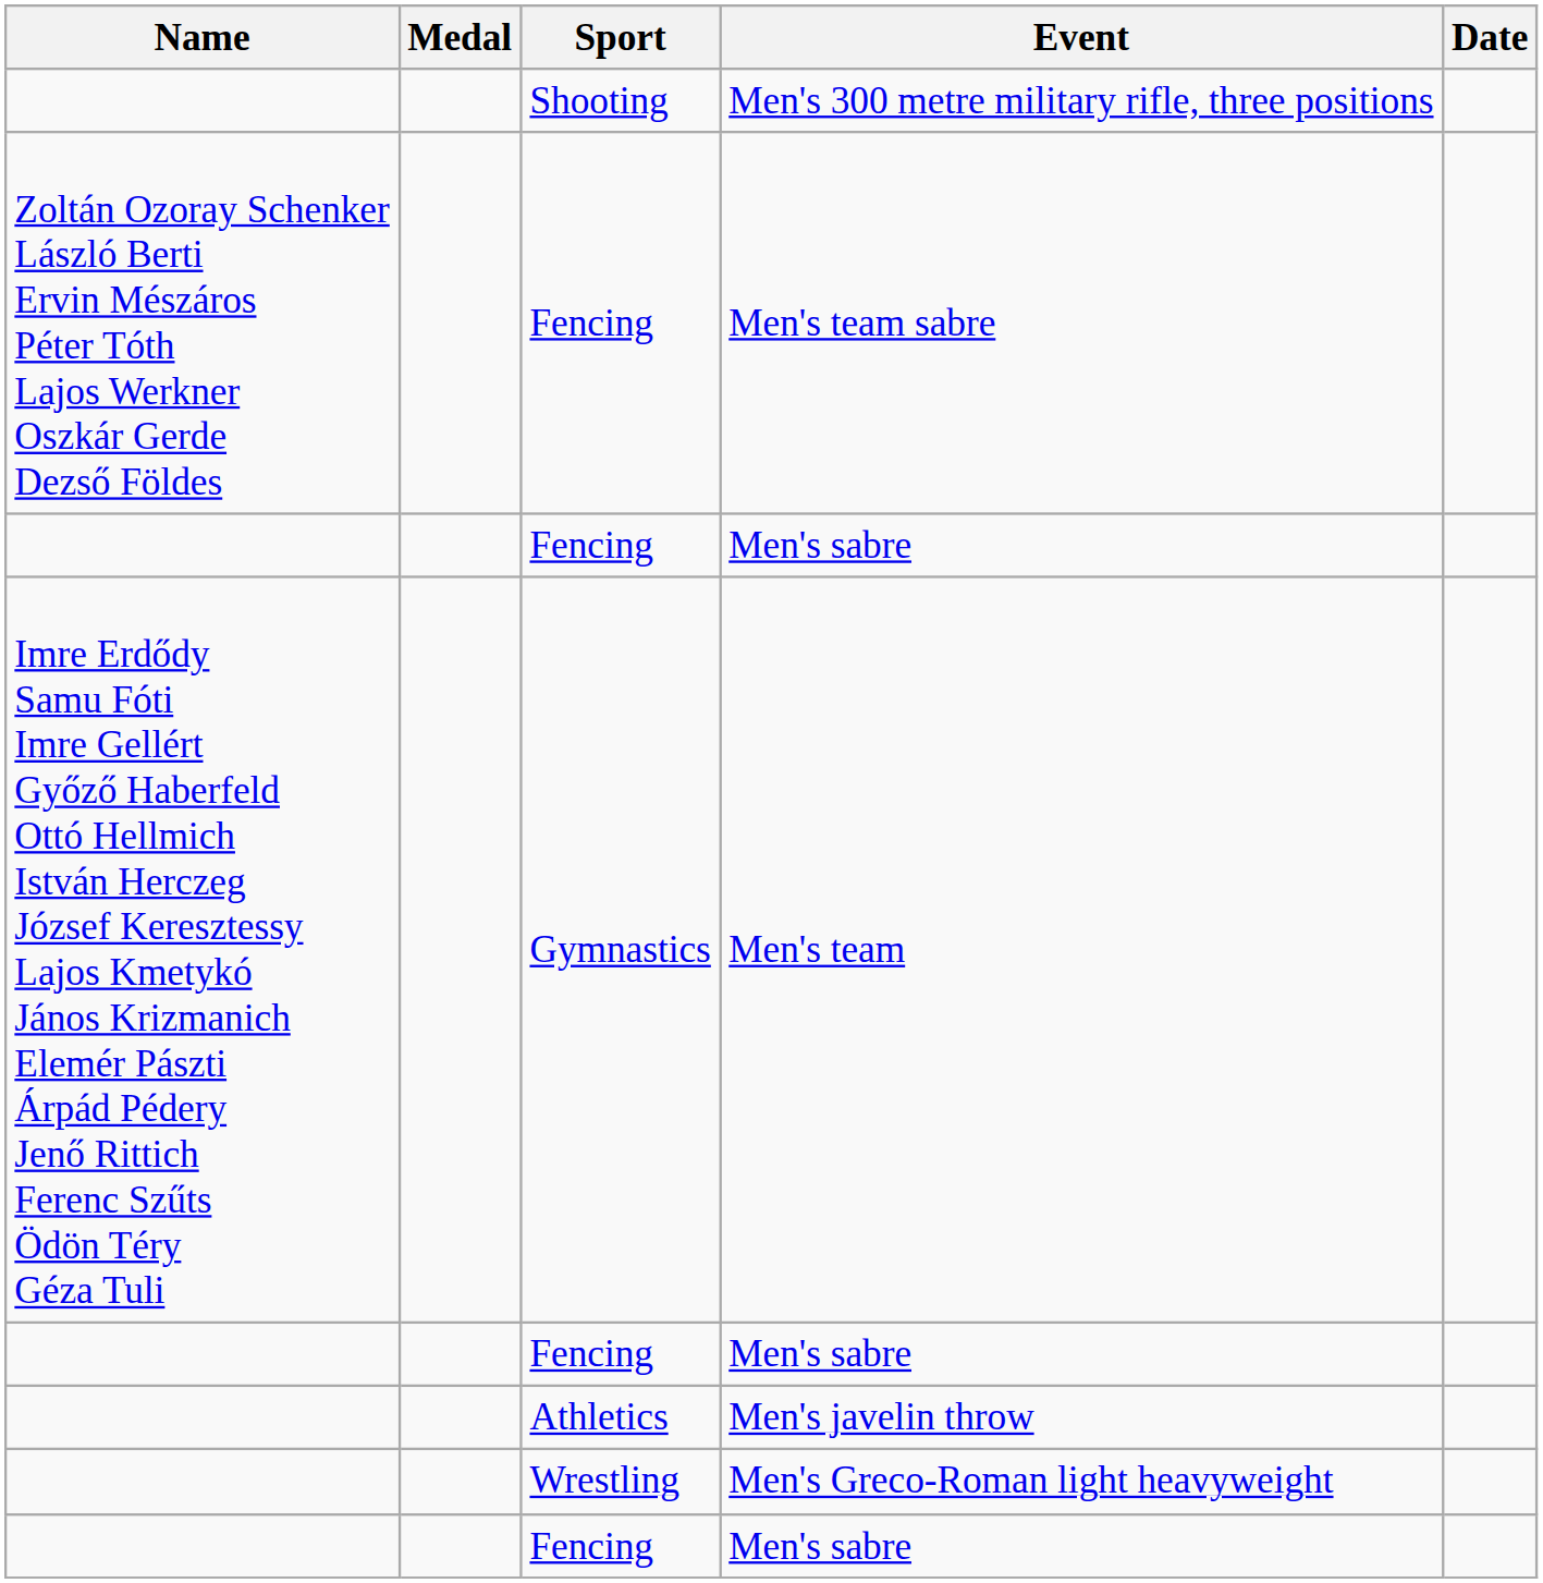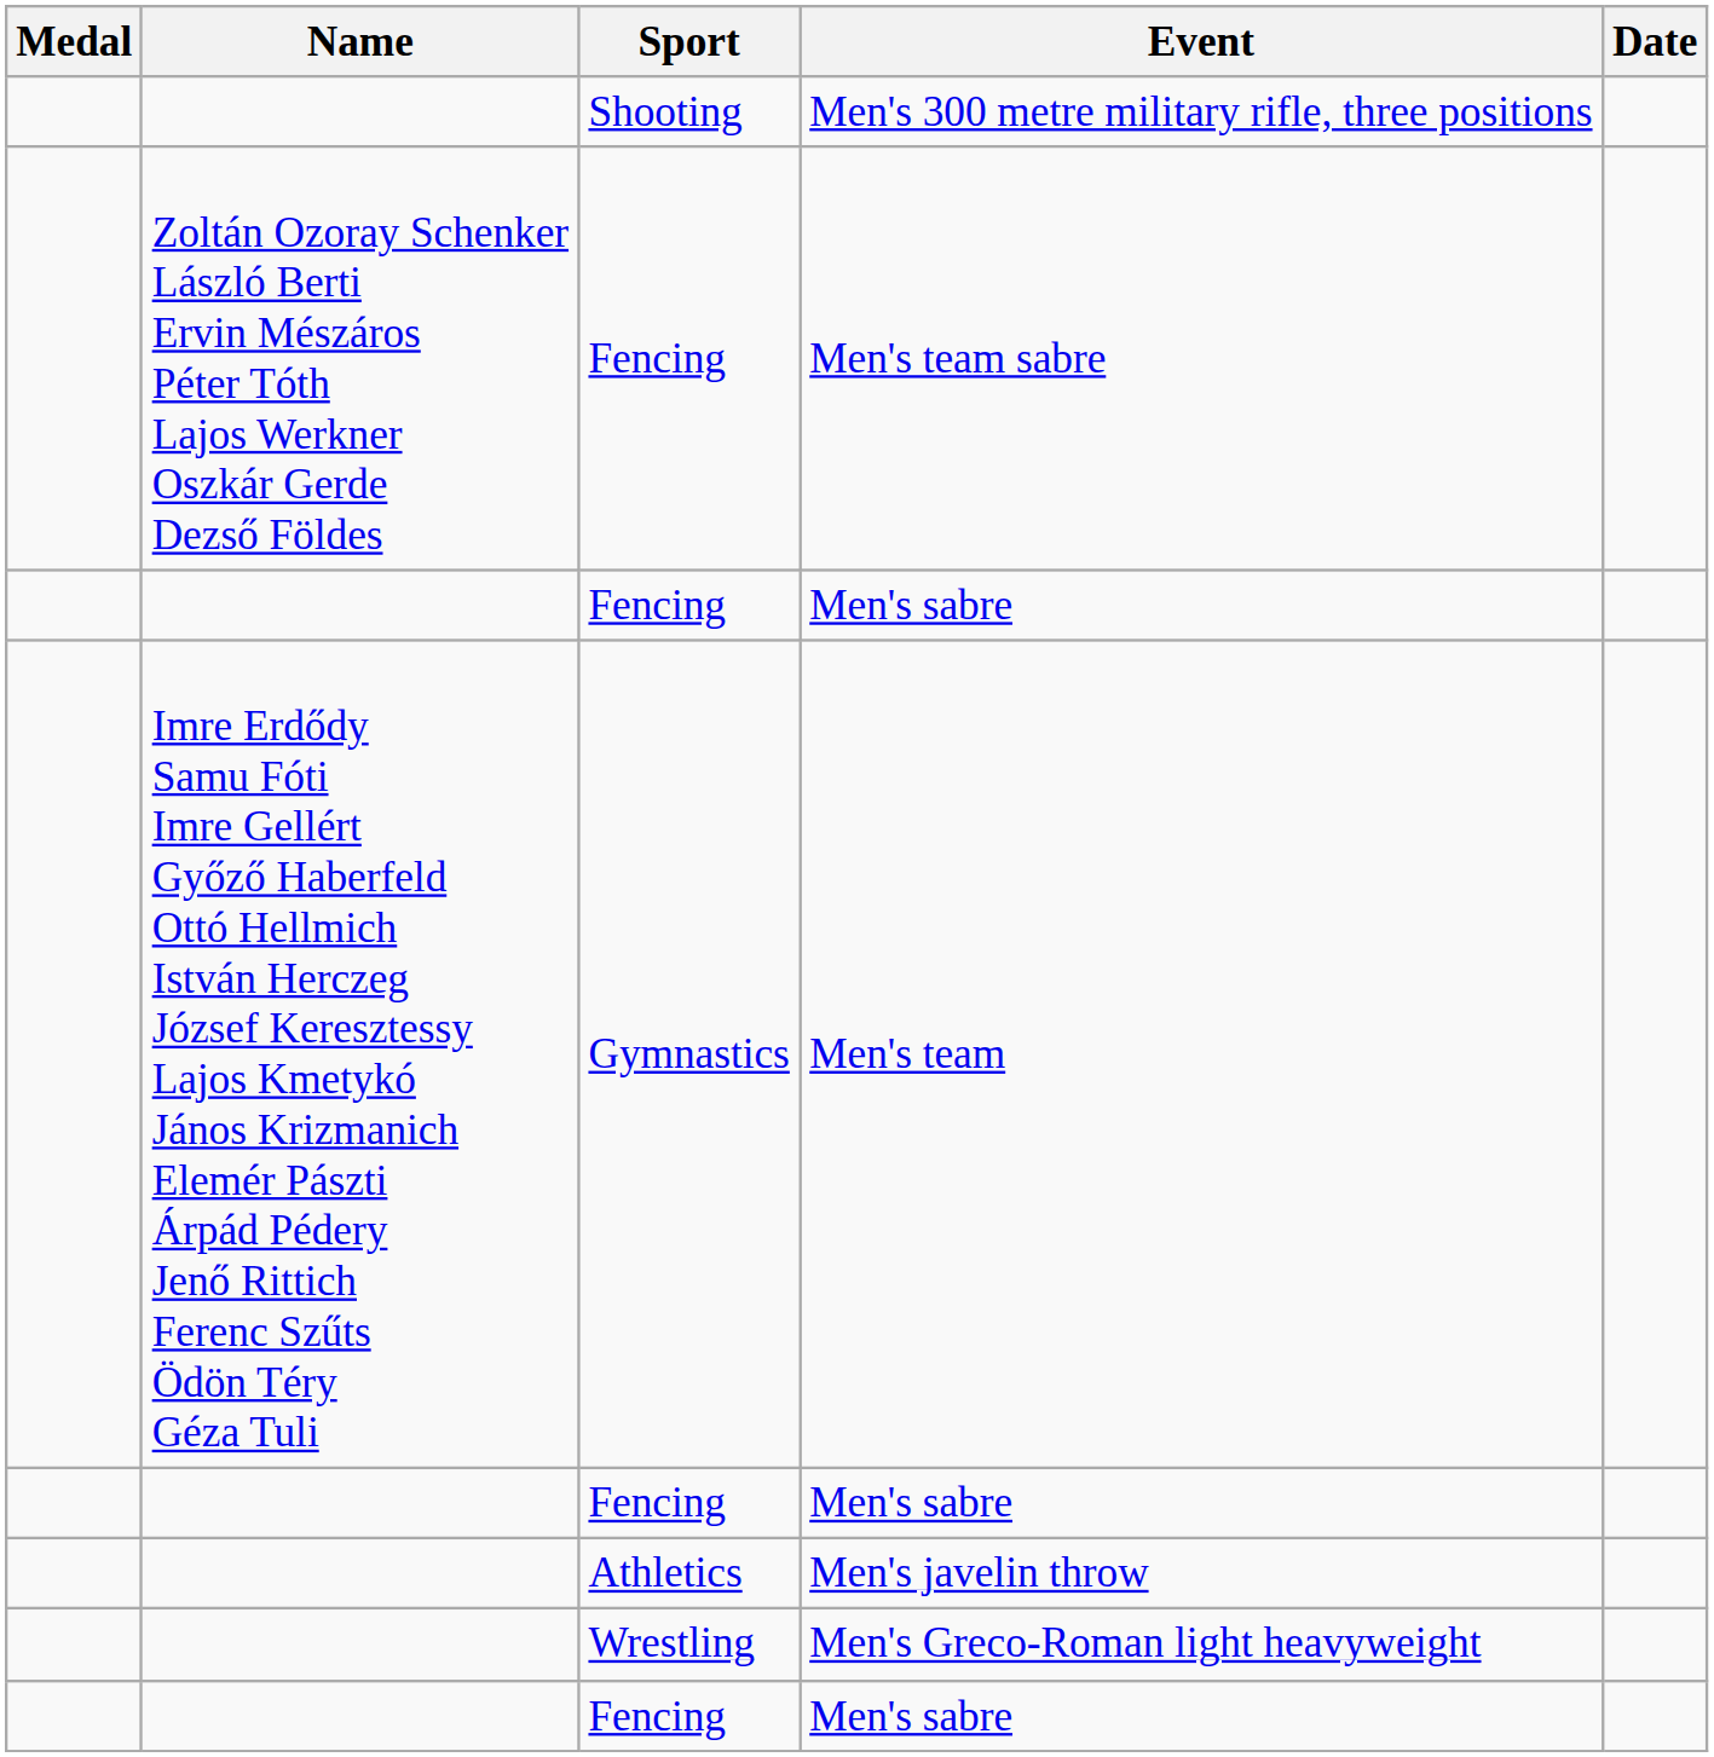columns swapped: Medal <-> Name
